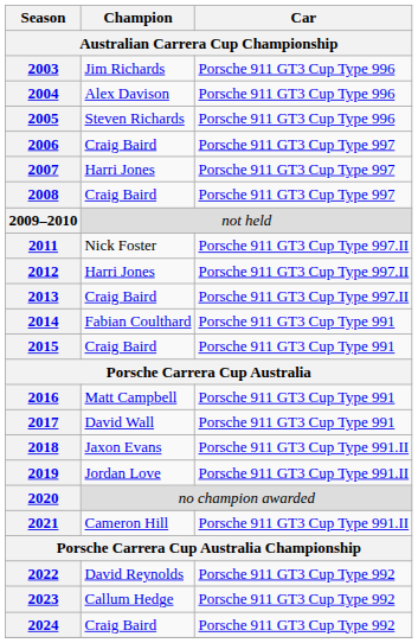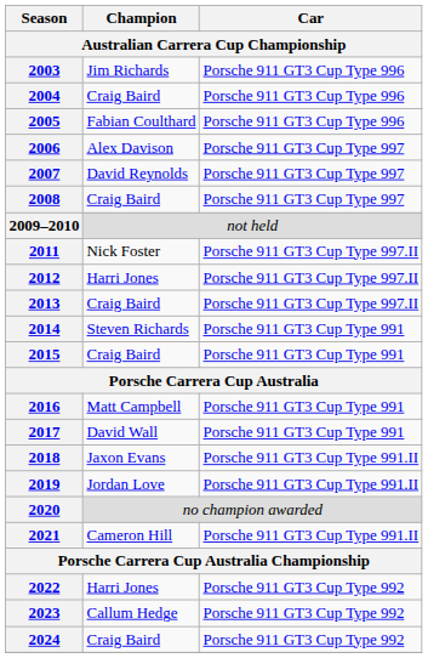2004 | Champion: Alex Davison -> Craig Baird
2005 | Champion: Steven Richards -> Fabian Coulthard
2006 | Champion: Craig Baird -> Alex Davison
2007 | Champion: Harri Jones -> David Reynolds
2014 | Champion: Fabian Coulthard -> Steven Richards
2022 | Champion: David Reynolds -> Harri Jones
